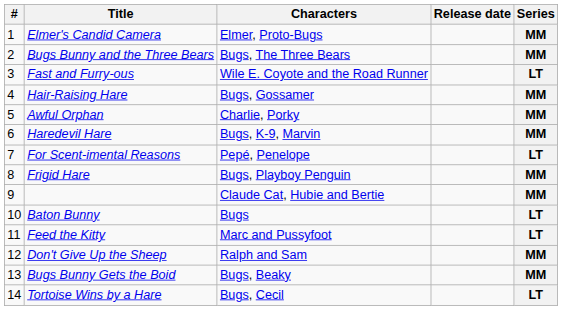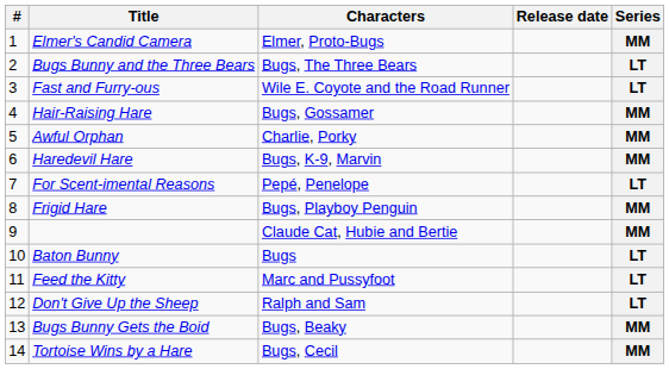Bugs Bunny and the Three Bears | Series: MM -> LT
Don't Give Up the Sheep | Series: MM -> LT
Tortoise Wins by a Hare | Series: LT -> MM
